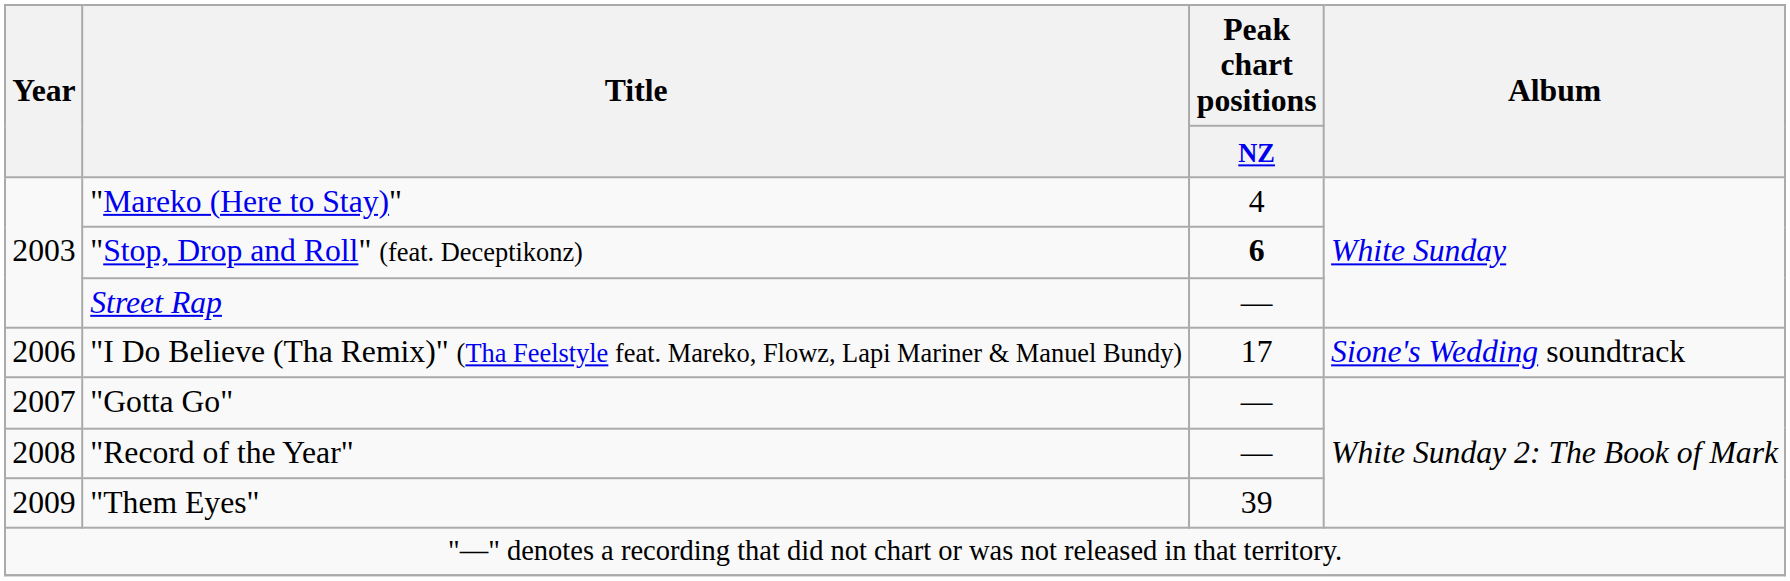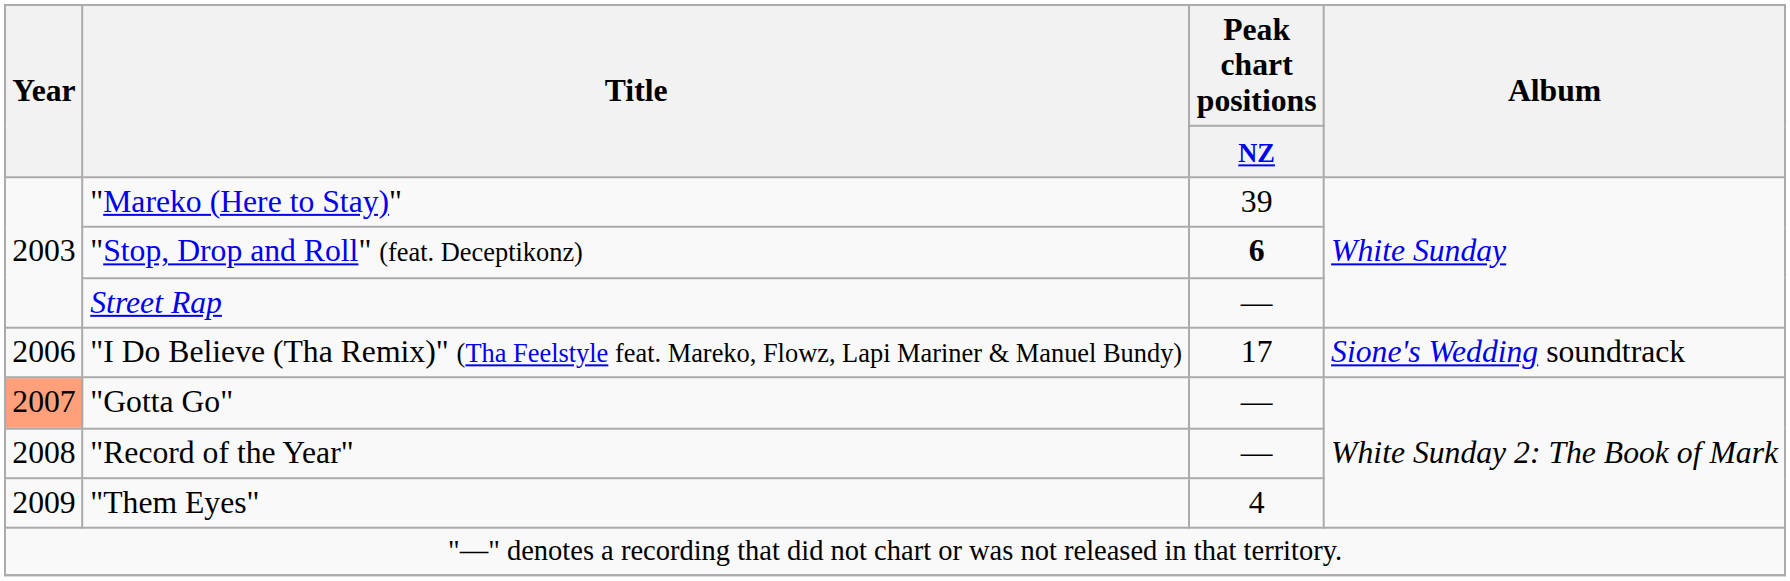"Mareko (Here to Stay)" | Peak chart positions / NZ: 4 -> 39
"Gotta Go" | Year: no background -> lightsalmon background
"Them Eyes" | Peak chart positions / NZ: 39 -> 4
